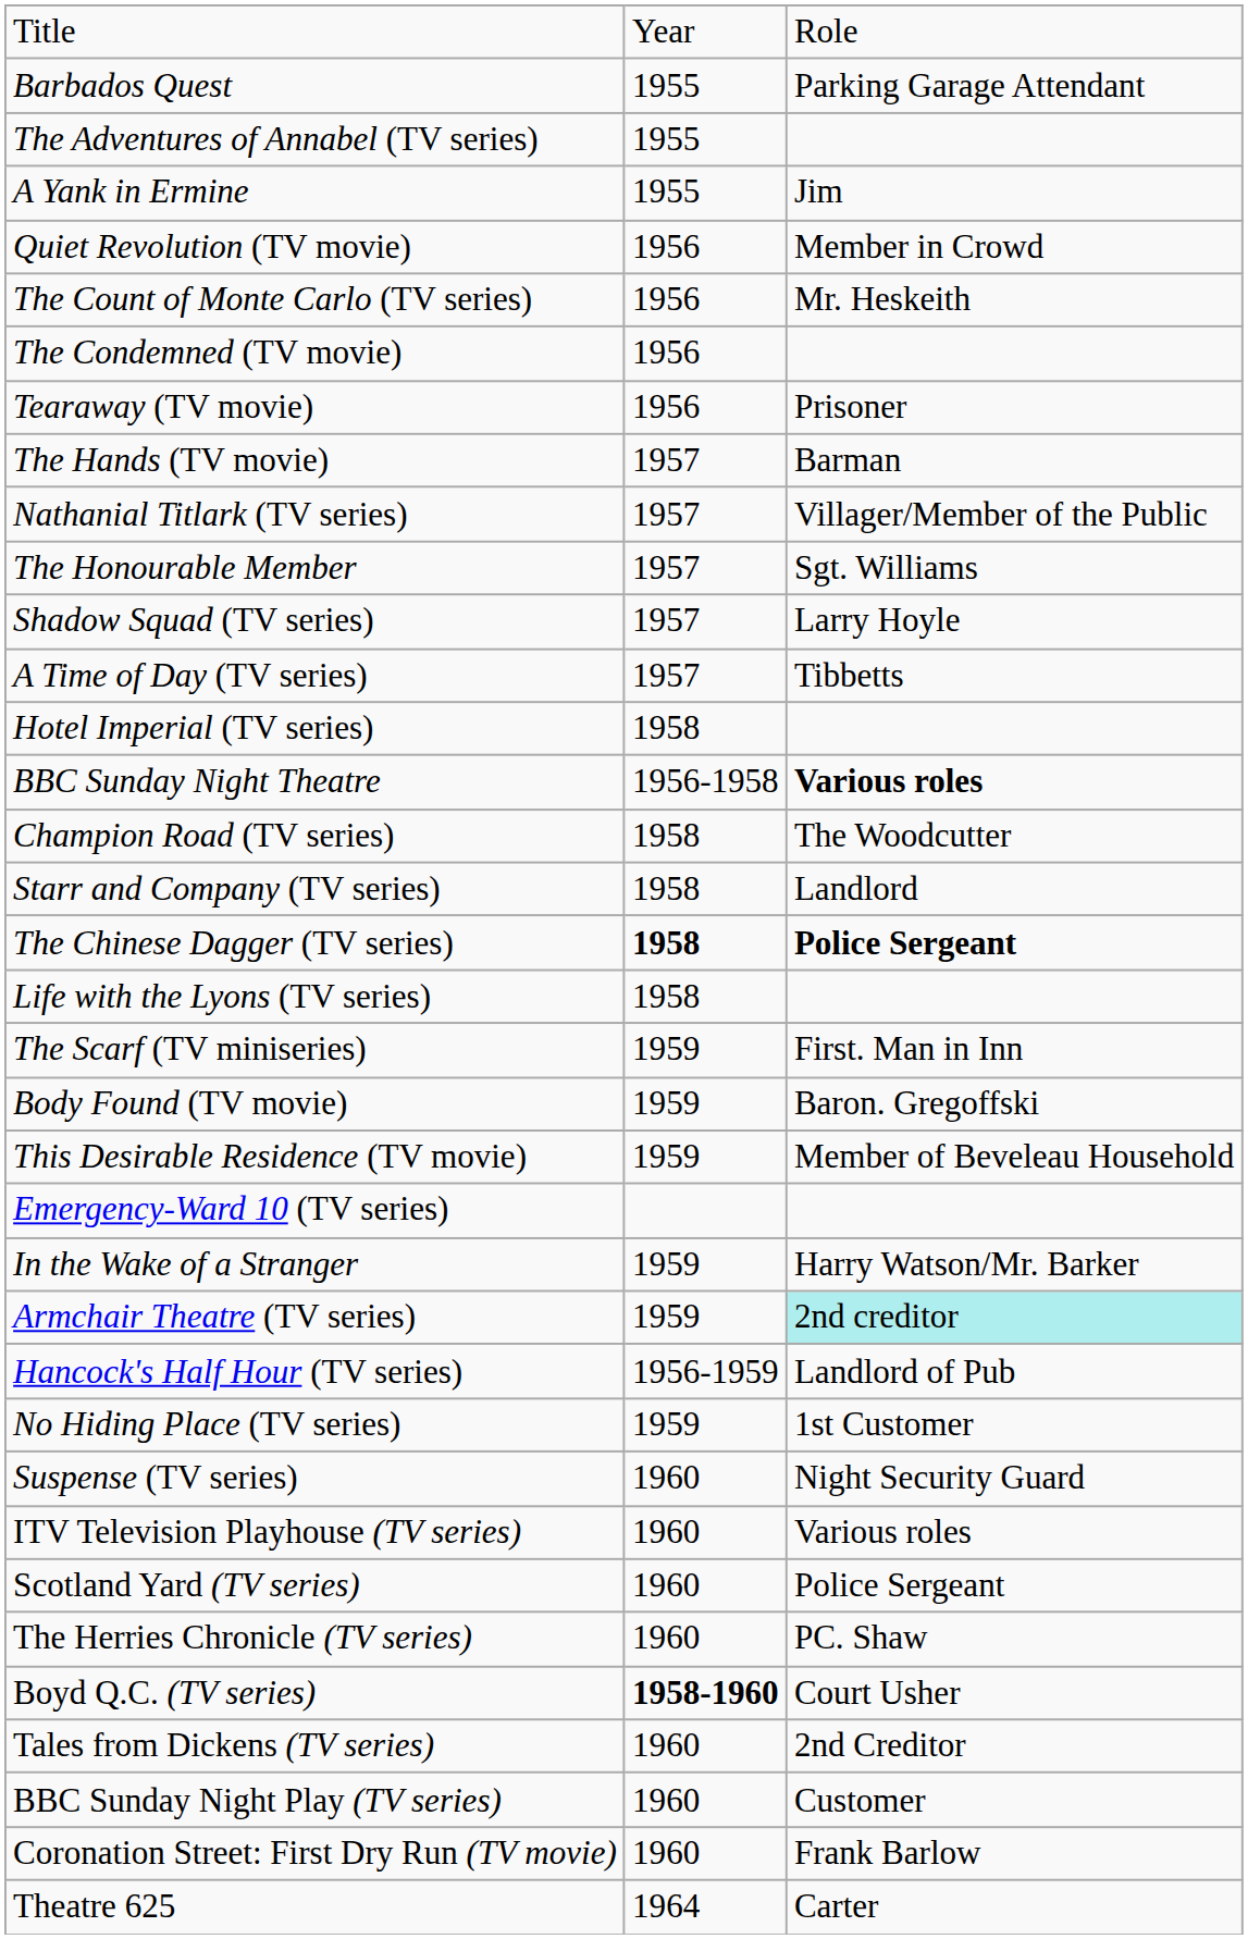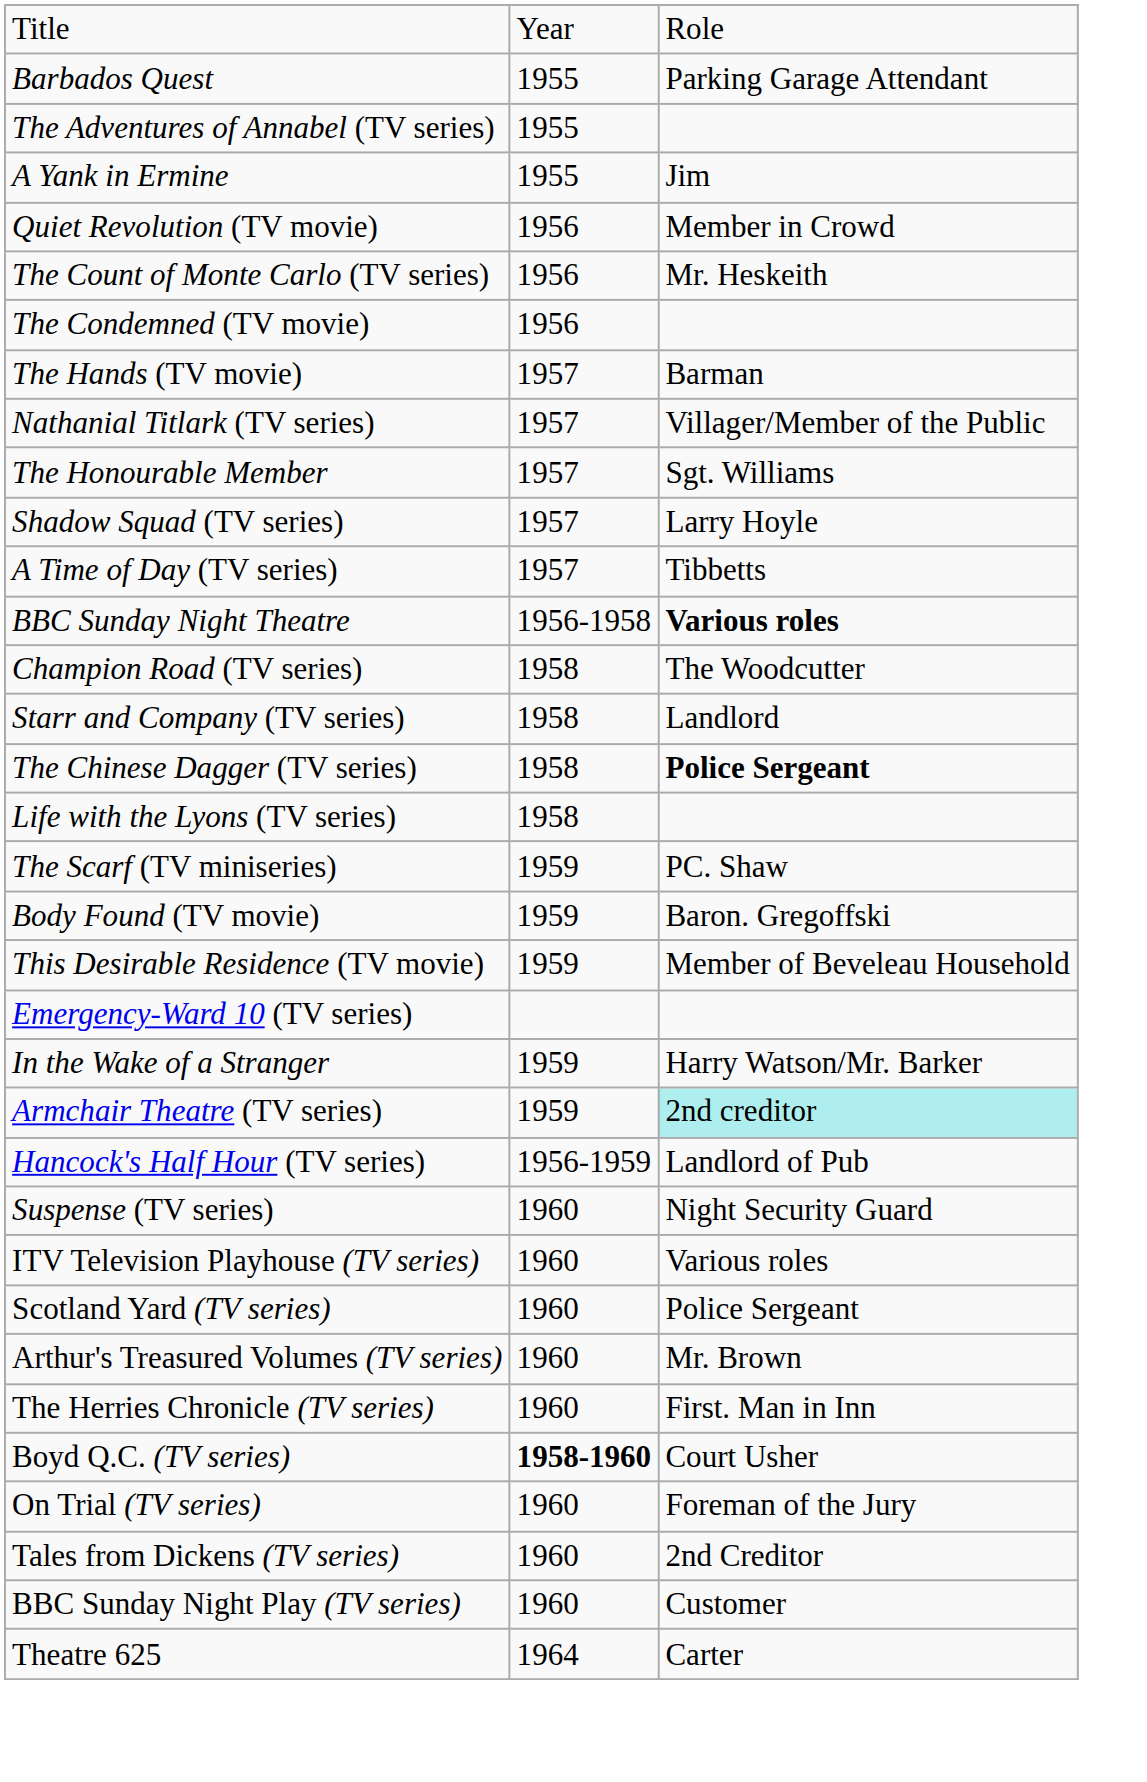- row: Tearaway (TV movie) | 1956 | Prisoner
- row: Hotel Imperial (TV series) | 1958
The Chinese Dagger (TV series) | column 2: bold -> normal
The Scarf (TV miniseries) | column 3: First. Man in Inn -> PC. Shaw
- row: No Hiding Place (TV series) | 1959 | 1st Customer
+ row: Arthur's Treasured Volumes (TV series) | 1960 | Mr. Brown
The Herries Chronicle (TV series) | column 3: PC. Shaw -> First. Man in Inn
+ row: On Trial (TV series) | 1960 | Foreman of the Jury
- row: Coronation Street: First Dry Run (TV movie) | 1960 | Frank Barlow
